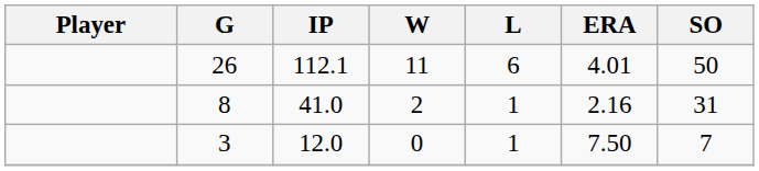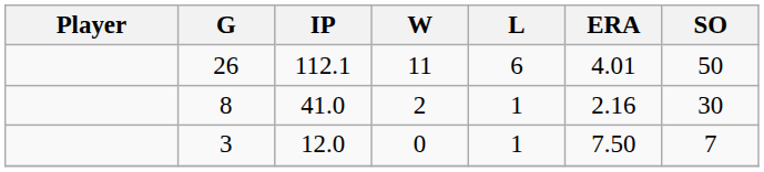8 | SO: 31 -> 30
